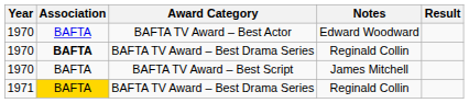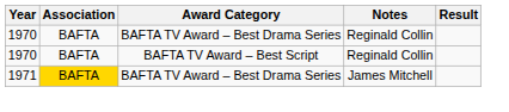- row: 1970 | BAFTA | BAFTA TV Award – Best Actor | Edward Woodward
1970 / BAFTA TV Award – Best Drama Series | Association: bold -> normal
BAFTA TV Award – Best Script | Notes: James Mitchell -> Reginald Collin
1971 / BAFTA TV Award – Best Drama Series | Notes: Reginald Collin -> James Mitchell
